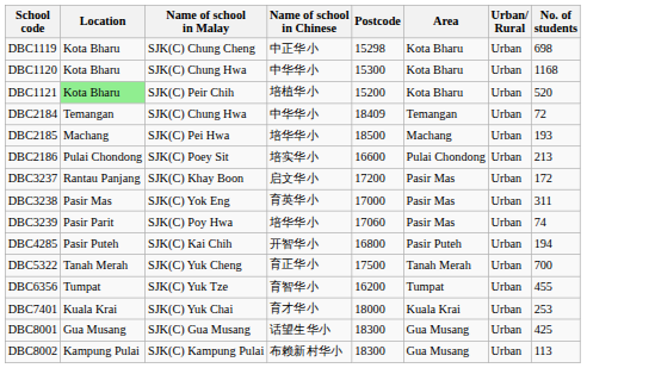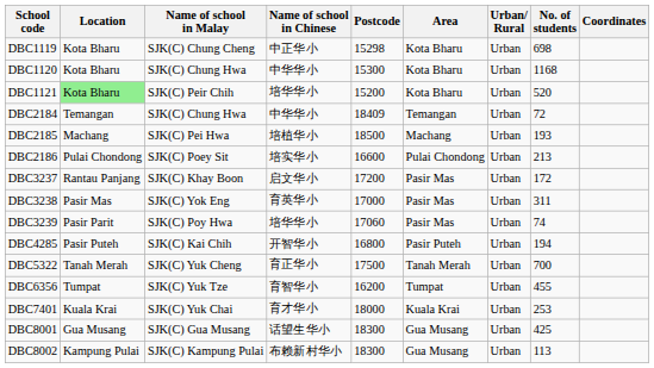+ column: Coordinates
DBC1121 | Name of school in Chinese: 培植华小 -> 培华华小
DBC2185 | Name of school in Chinese: 培华华小 -> 培植华小
